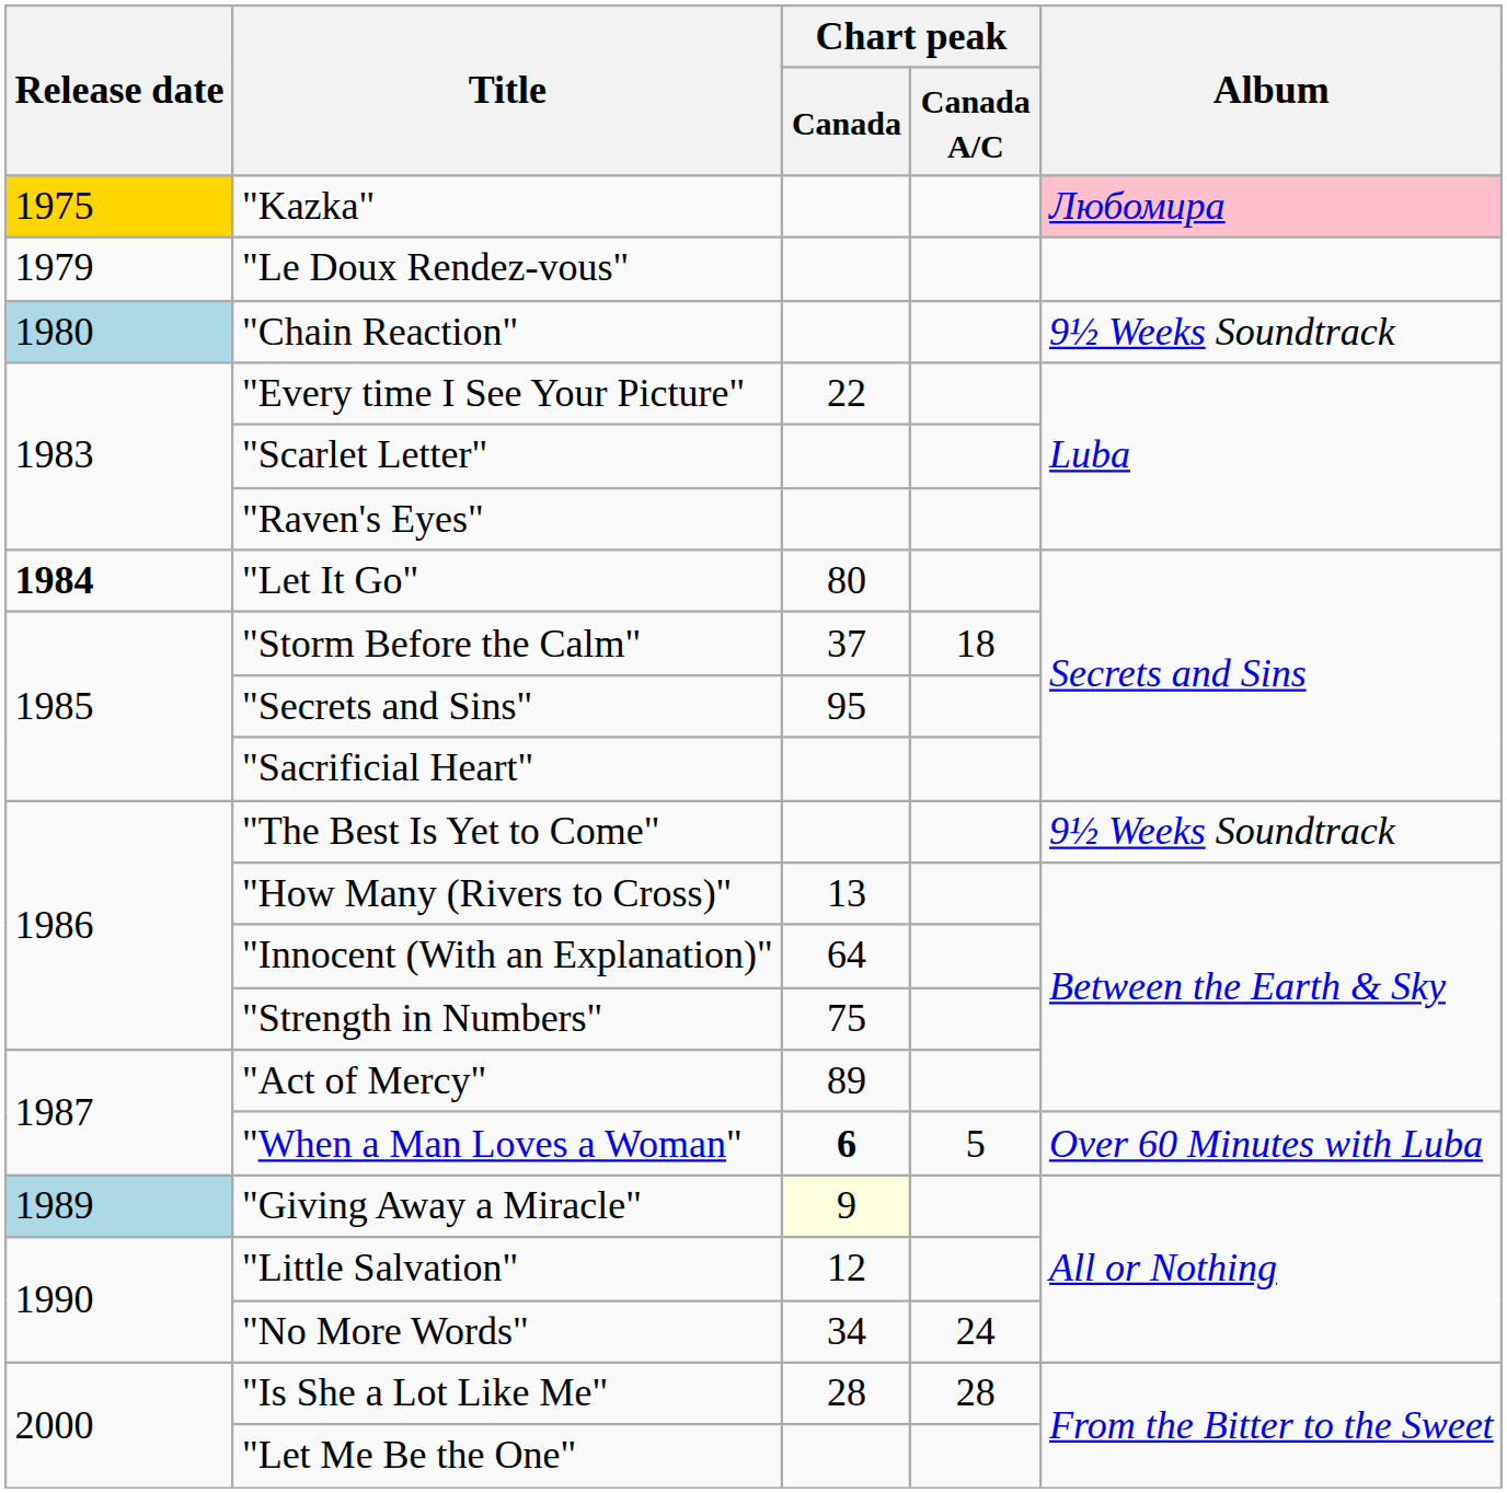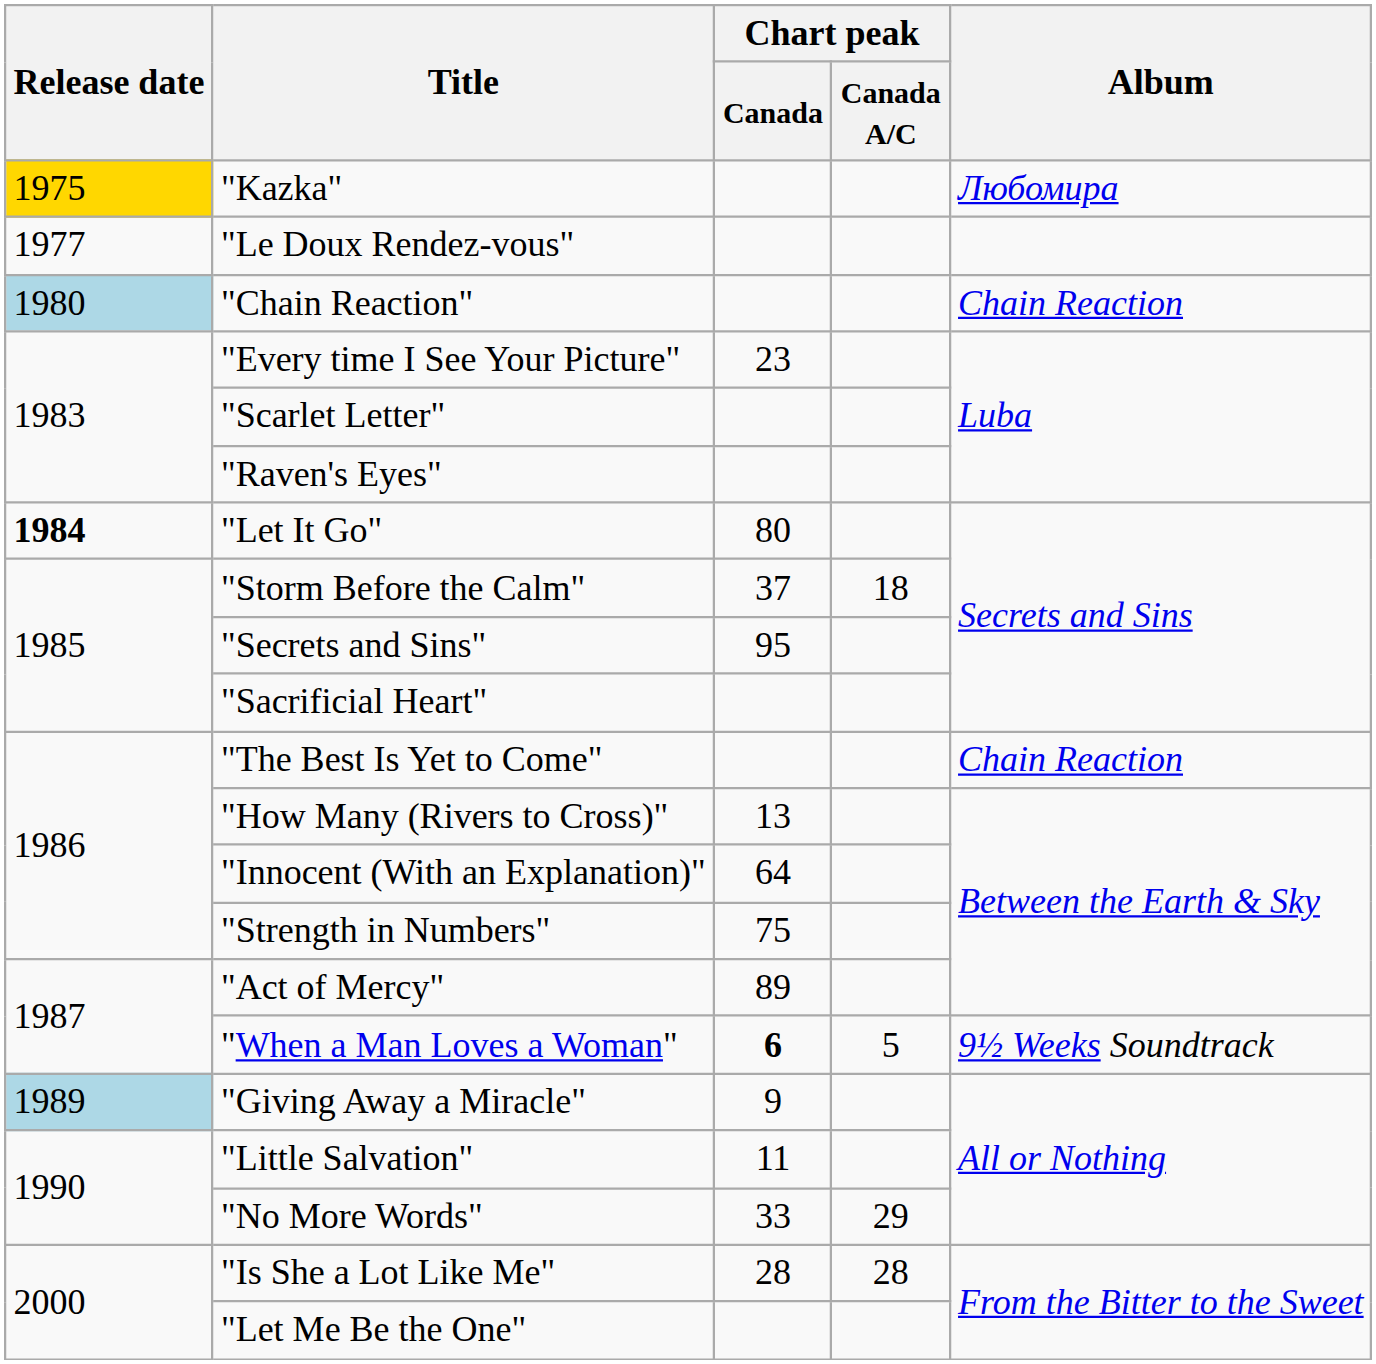"Kazka" | Album: pink background -> no background
"Le Doux Rendez-vous" | Release date: 1979 -> 1977
"Chain Reaction" | Album: 9½ Weeks Soundtrack -> Chain Reaction
"Every time I See Your Picture" | Chart peak / Canada: 22 -> 23
"The Best Is Yet to Come" | Album: 9½ Weeks Soundtrack -> Chain Reaction
"When a Man Loves a Woman" | Album: Over 60 Minutes with Luba -> 9½ Weeks Soundtrack
"Giving Away a Miracle" | Chart peak / Canada: lightyellow background -> no background
"Little Salvation" | Chart peak / Canada: 12 -> 11
"No More Words" | Chart peak / Canada: 34 -> 33
"No More Words" | Chart peak / Canada A/C: 24 -> 29
